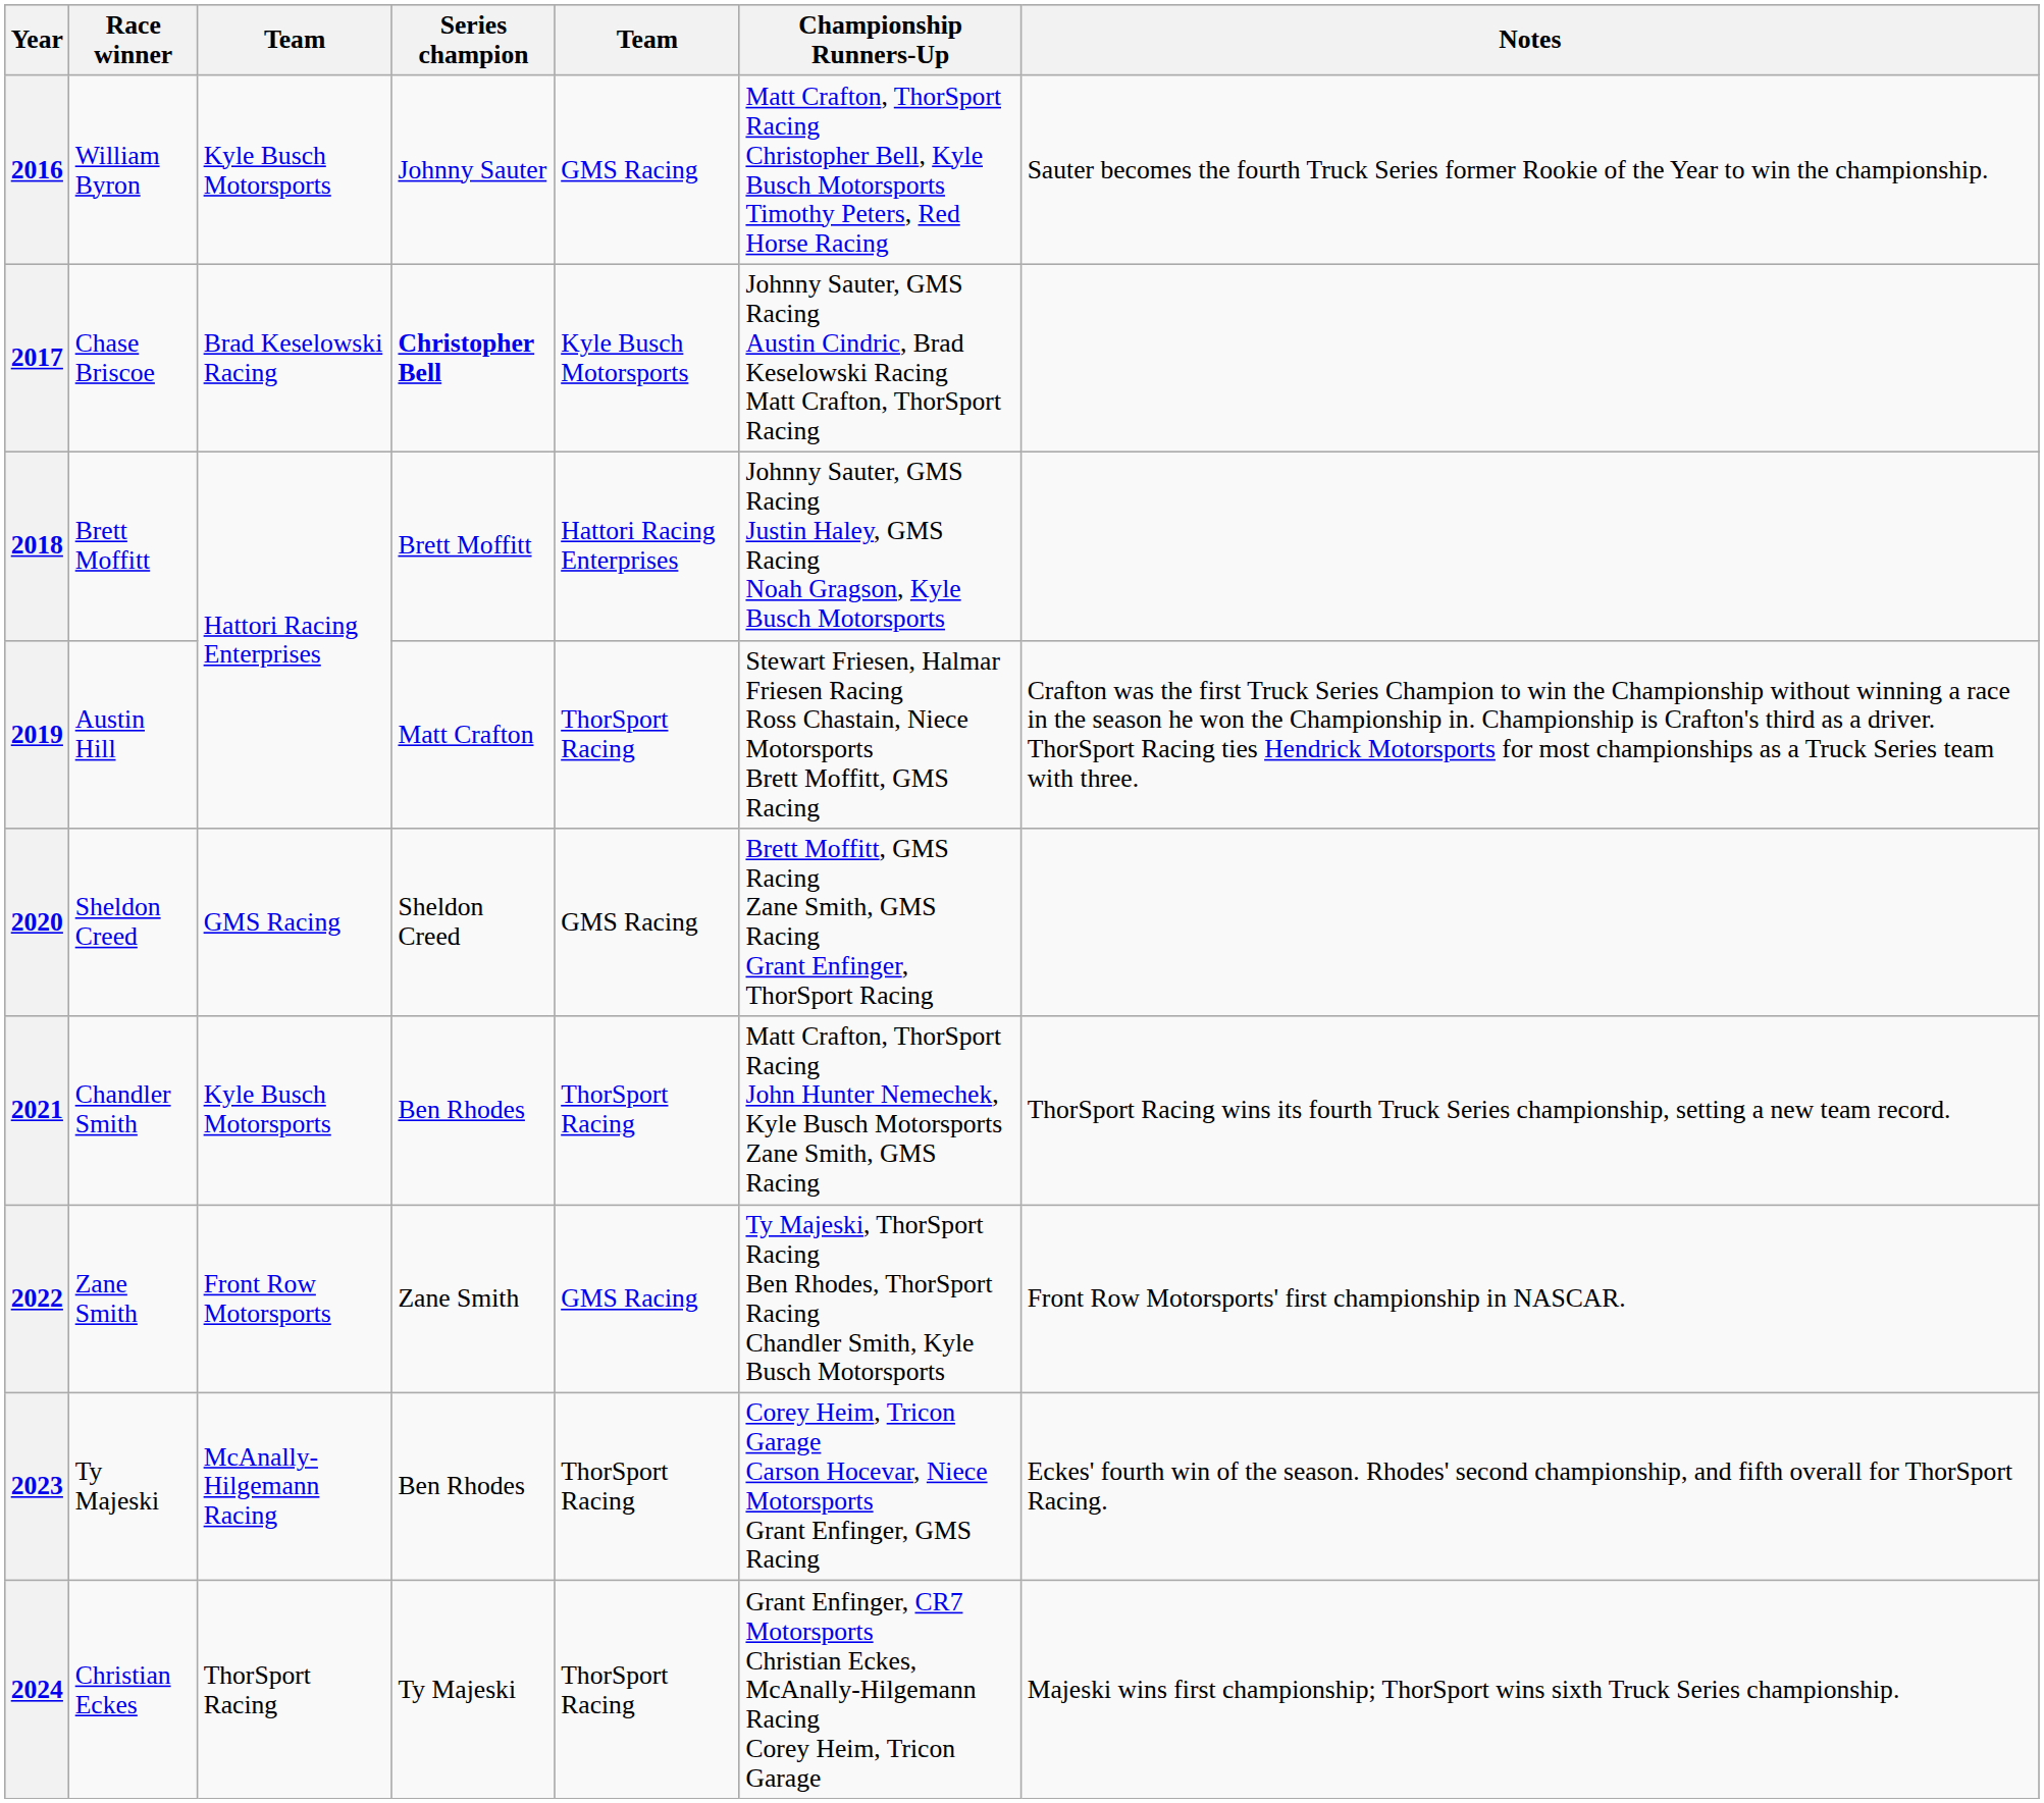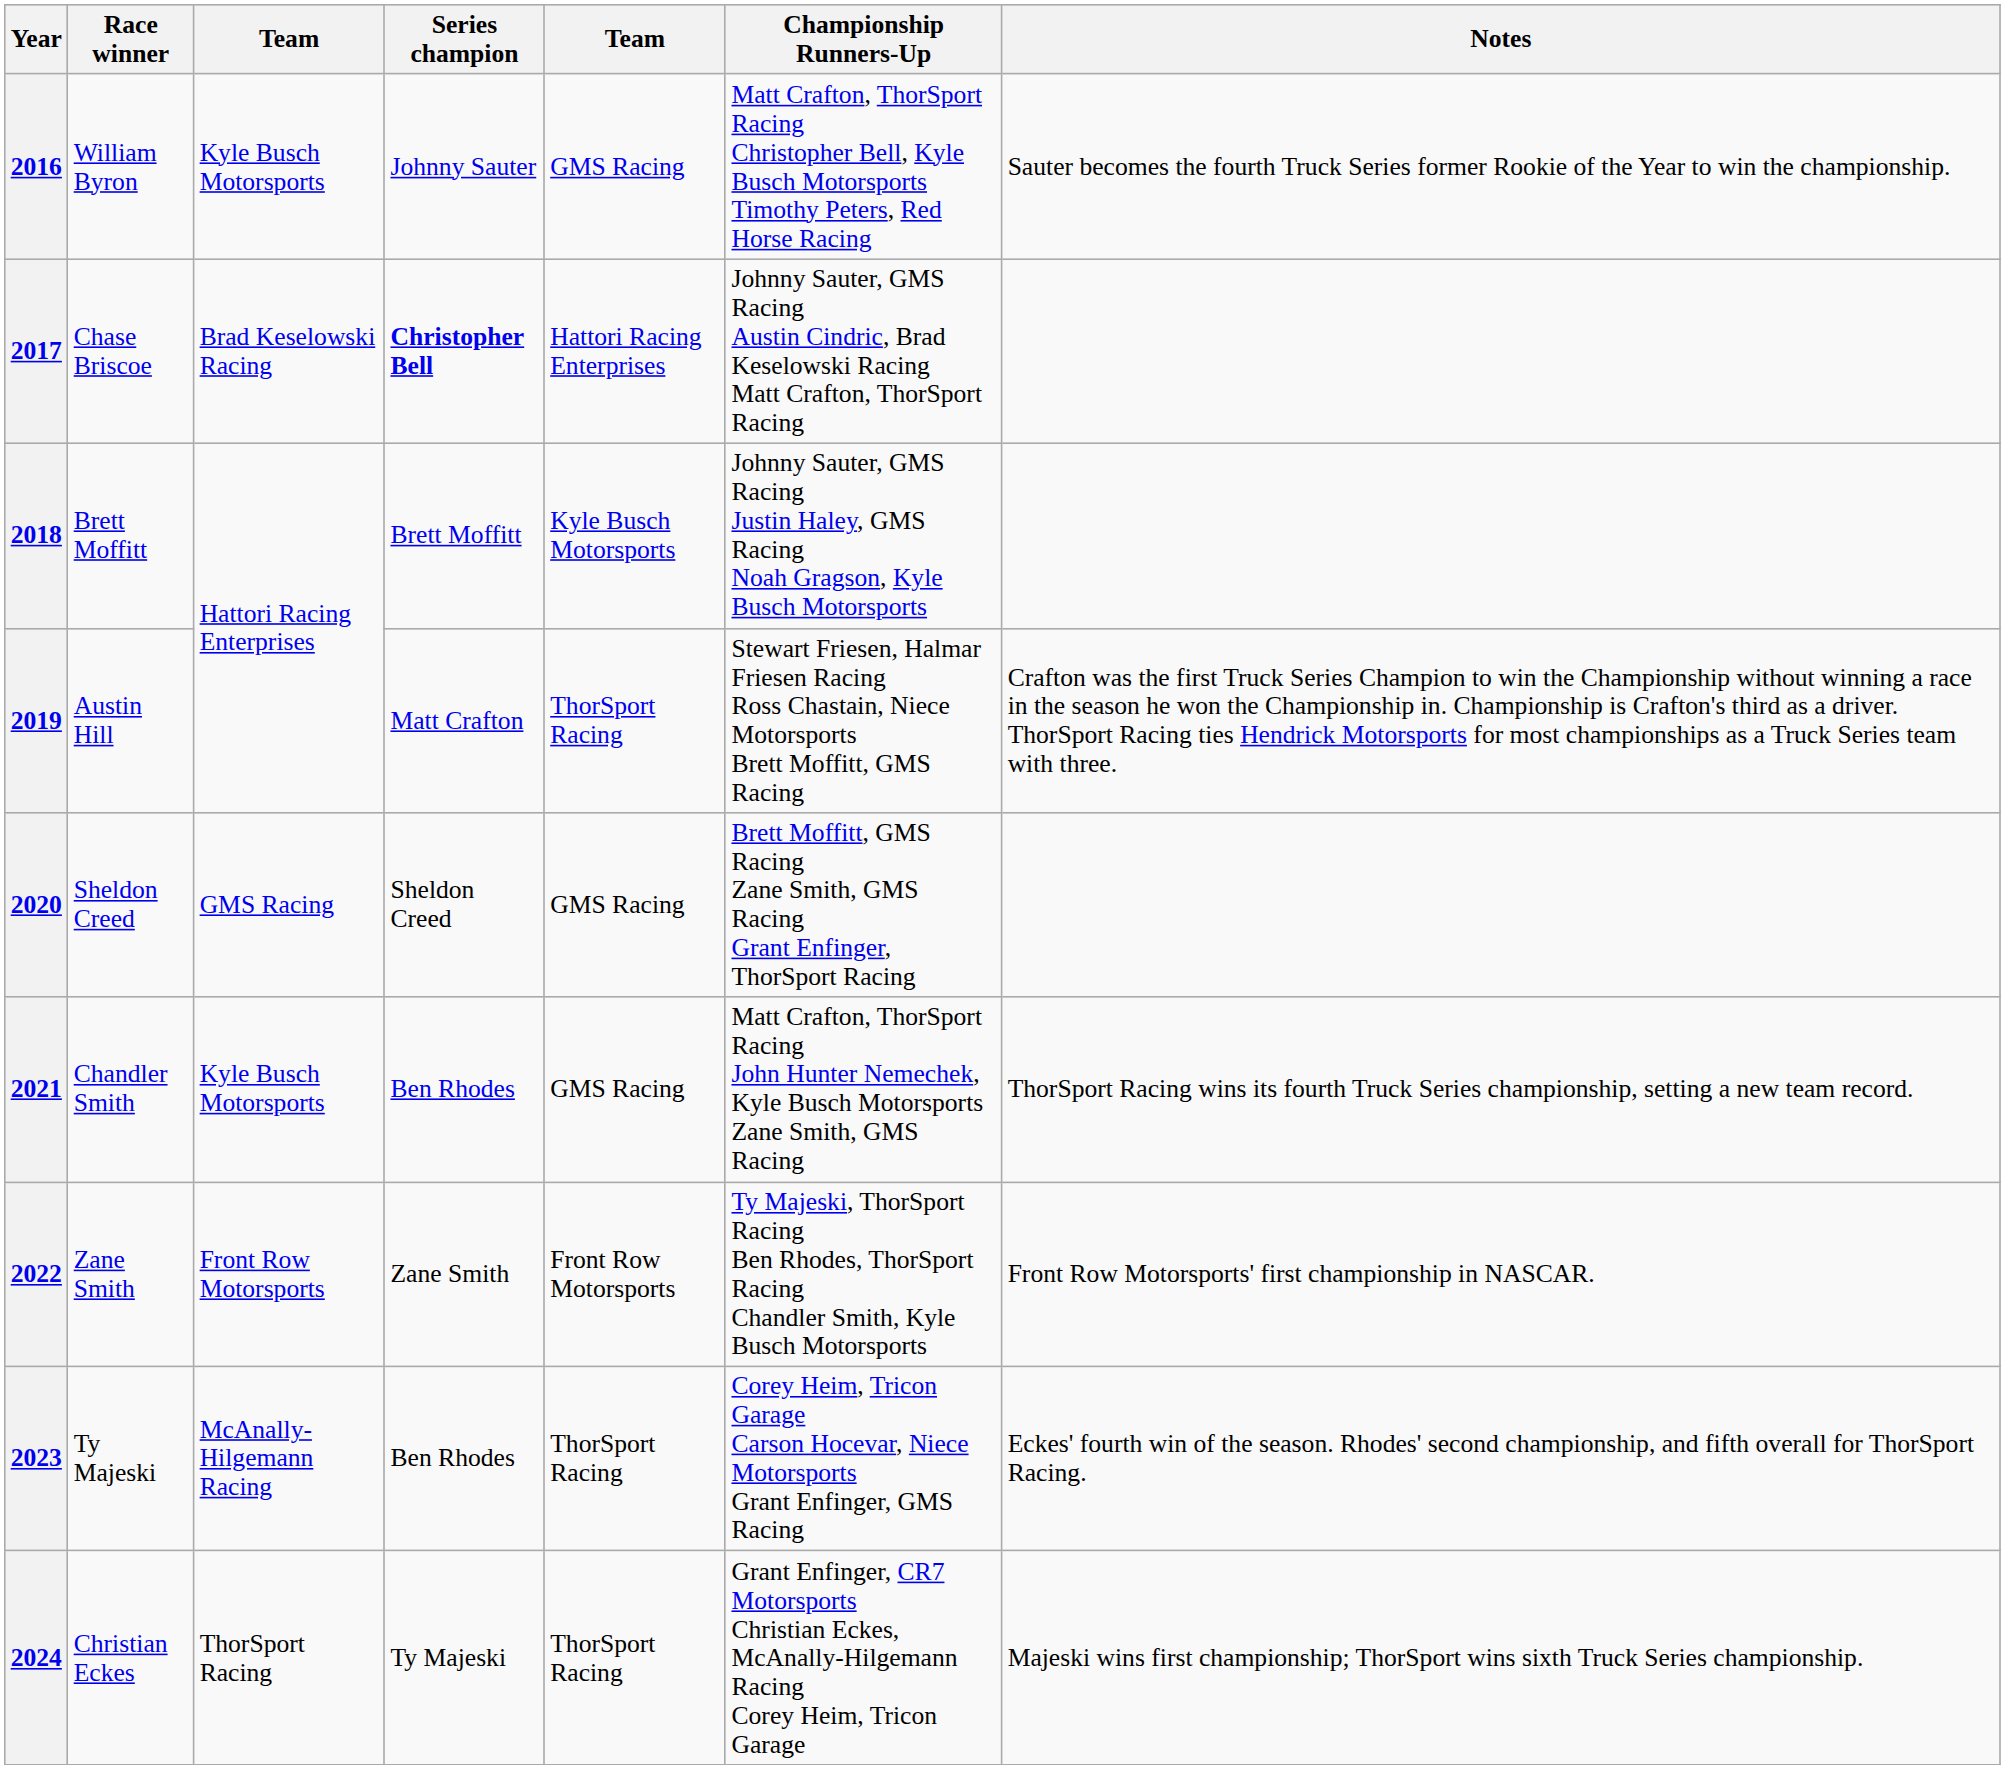2017 | column 5: Kyle Busch Motorsports -> Hattori Racing Enterprises
2018 | column 5: Hattori Racing Enterprises -> Kyle Busch Motorsports
2021 | column 5: ThorSport Racing -> GMS Racing
2022 | column 5: GMS Racing -> Front Row Motorsports
